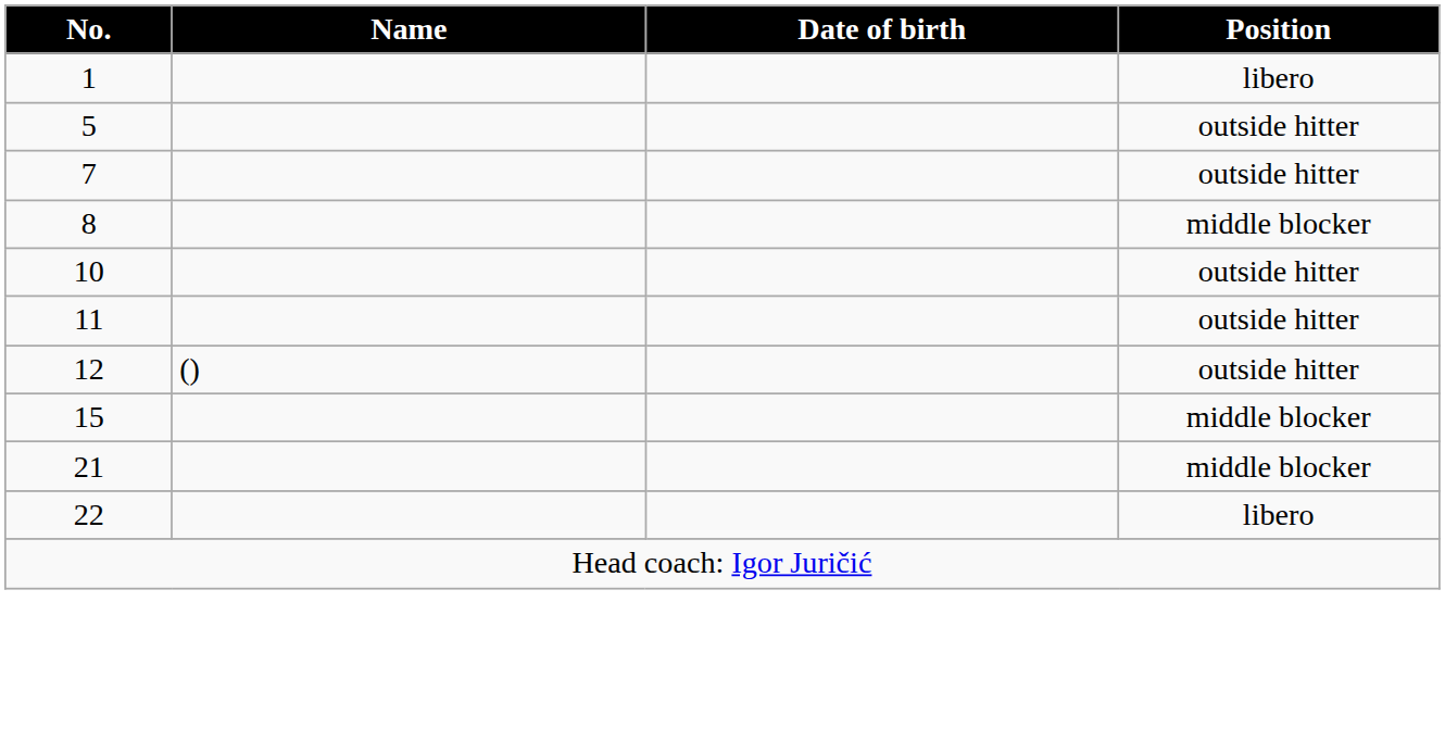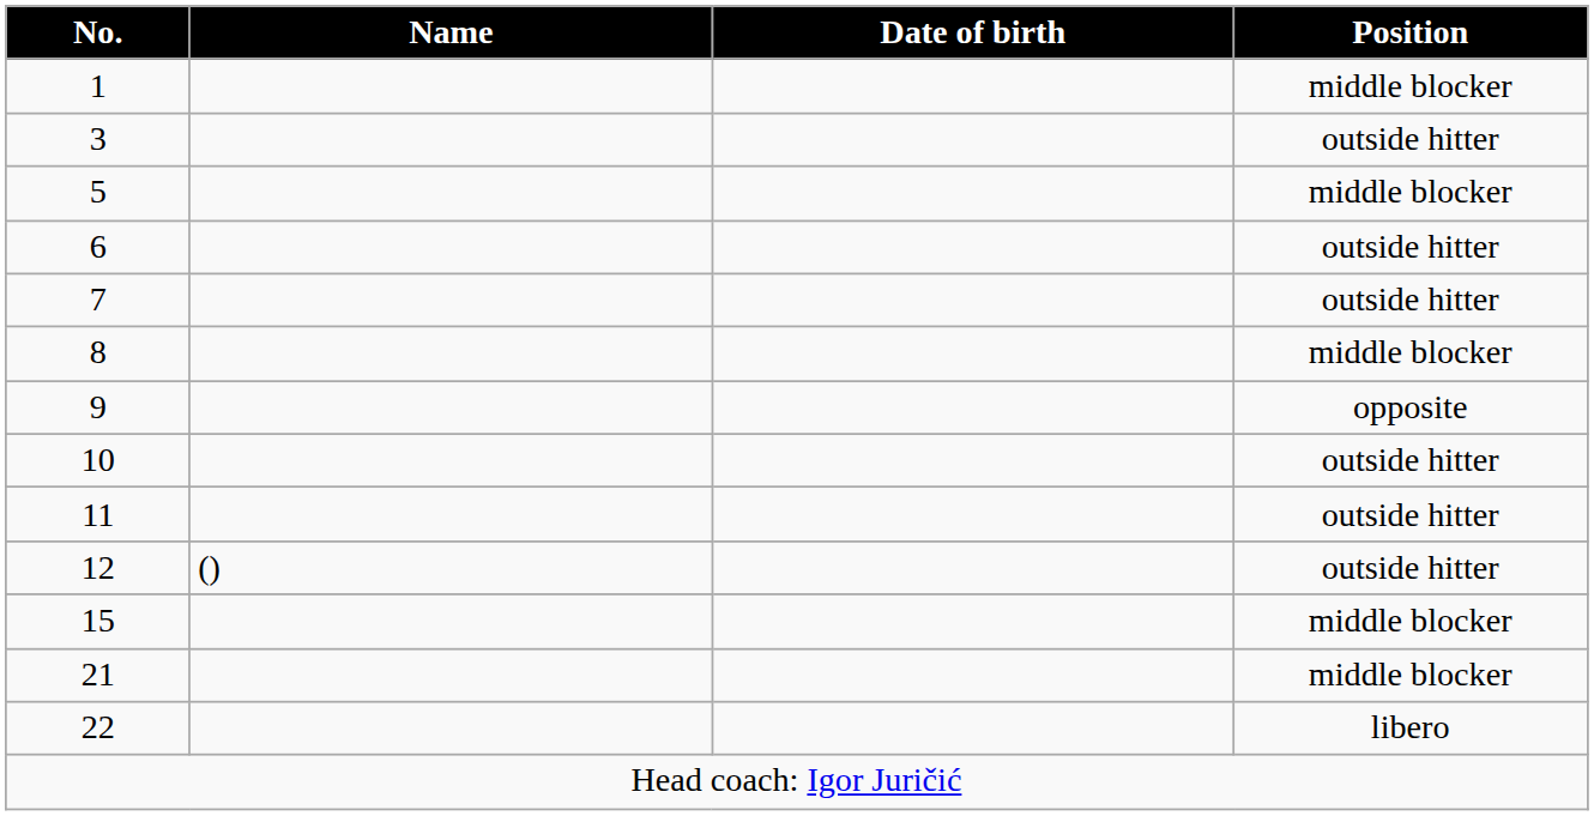1 | Position: libero -> middle blocker
+ row: 3 | outside hitter
5 | Position: outside hitter -> middle blocker
+ row: 6 | outside hitter
+ row: 9 | opposite
